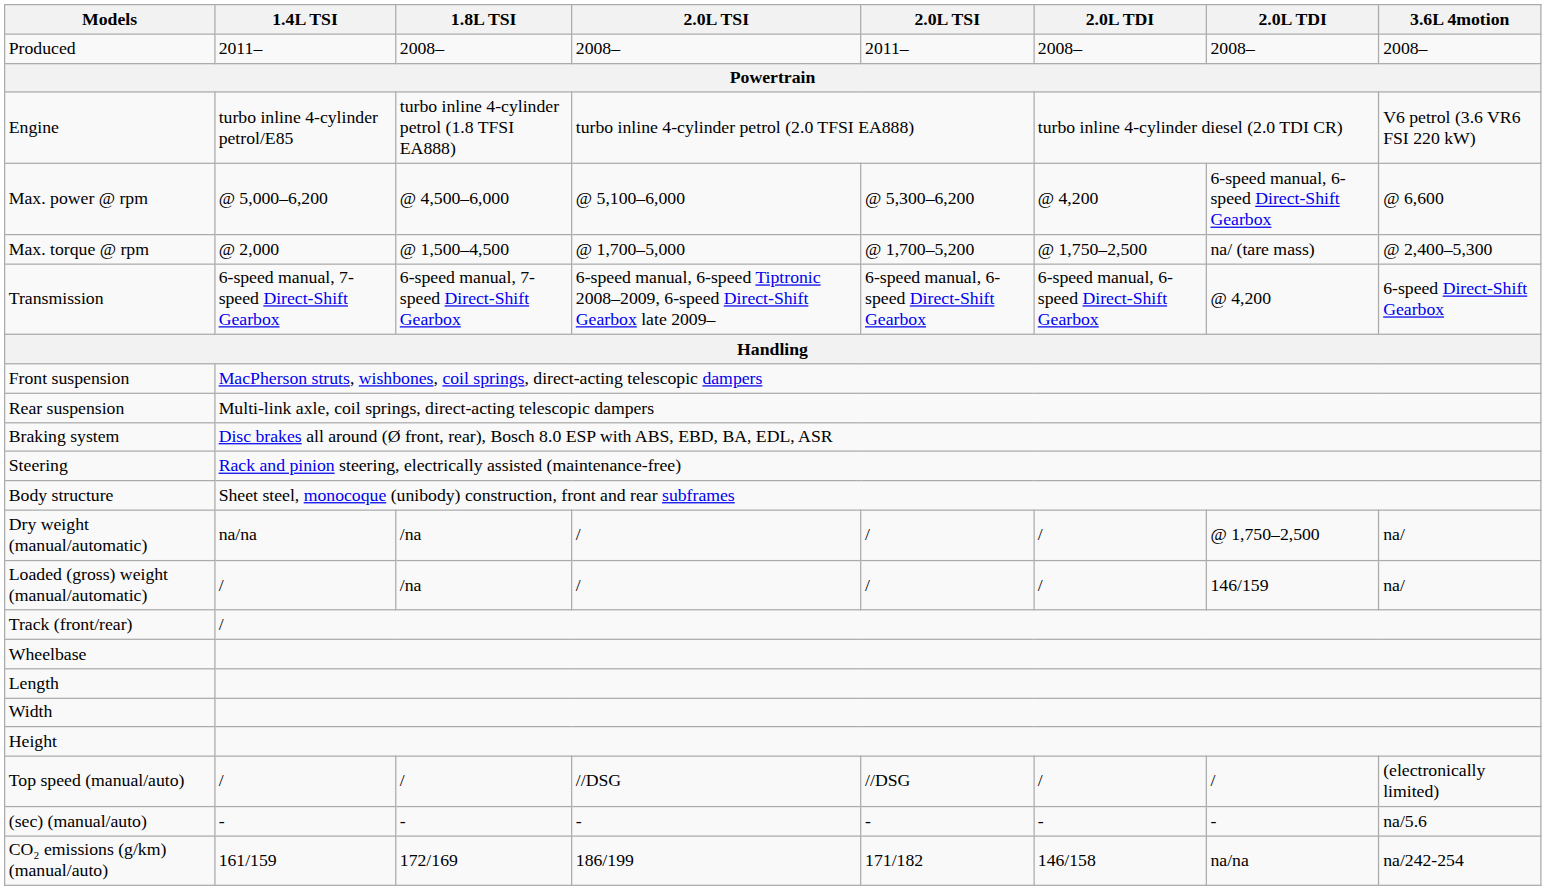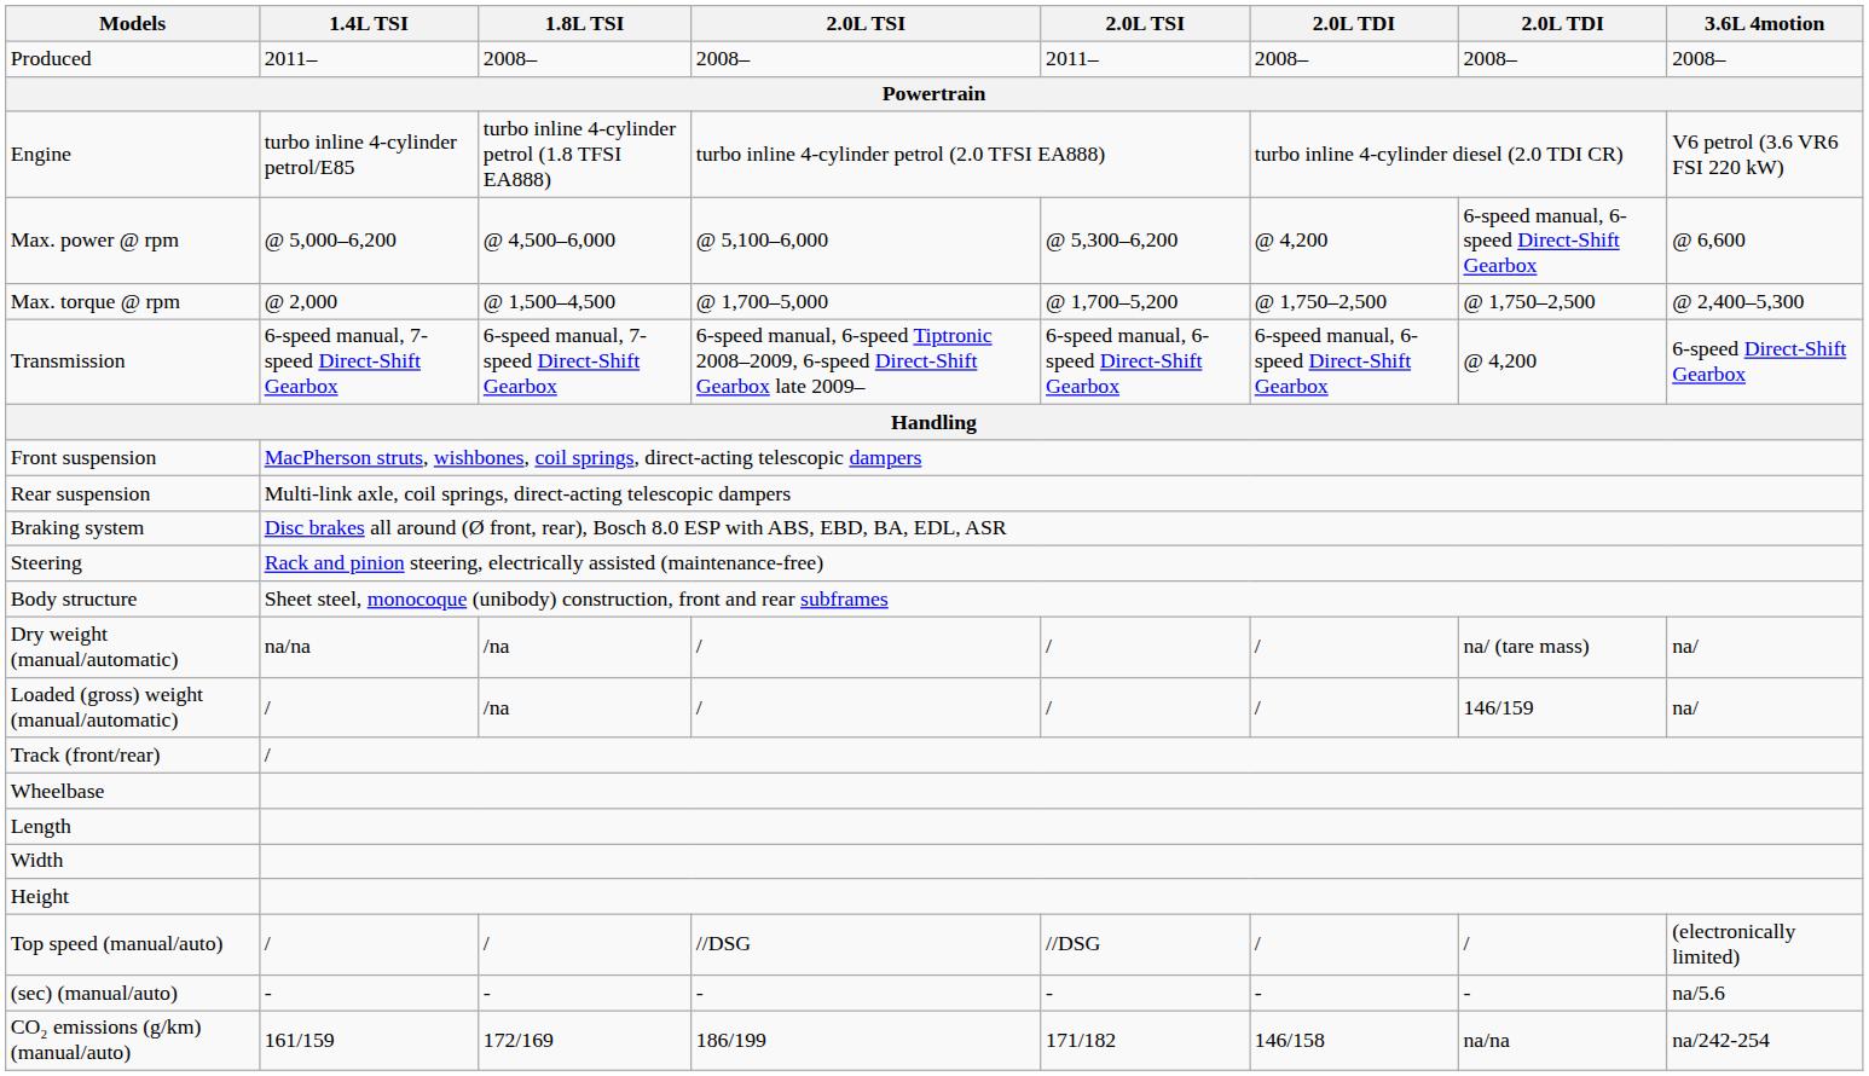Max. torque @ rpm | column 7: na/ (tare mass) -> @ 1,750–2,500
Dry weight (manual/automatic) | column 7: @ 1,750–2,500 -> na/ (tare mass)
